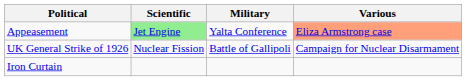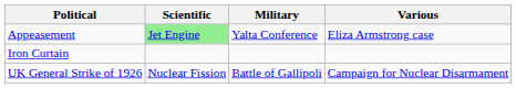Appeasement | Various: lightsalmon background -> no background
rows swapped: UK General Strike of 1926 <-> Iron Curtain
